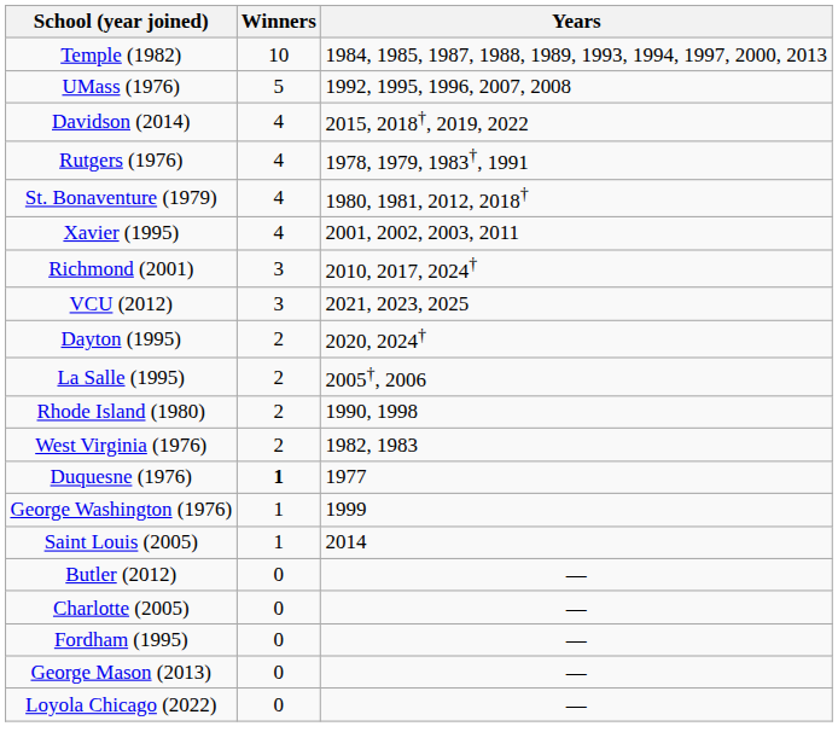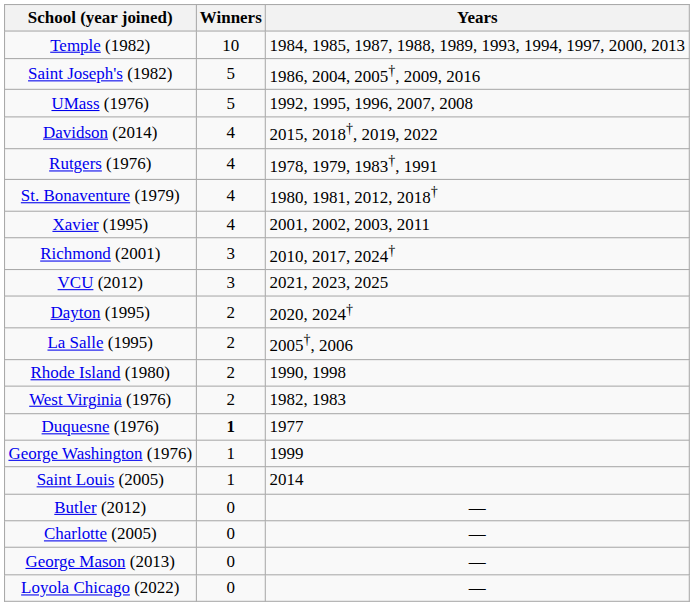+ row: Saint Joseph's (1982) | 5 | 1986, 2004, 2005†, 2009, 2016
- row: Fordham (1995) | 0 | —
